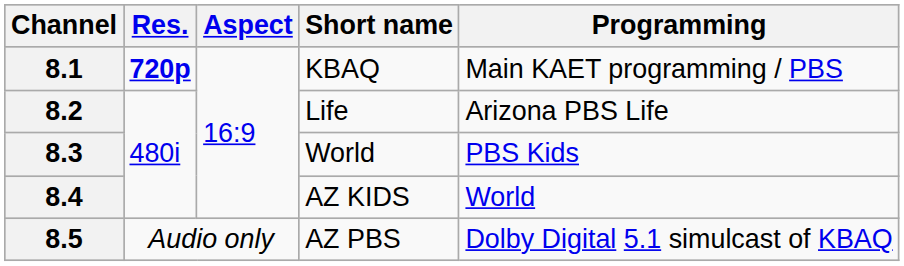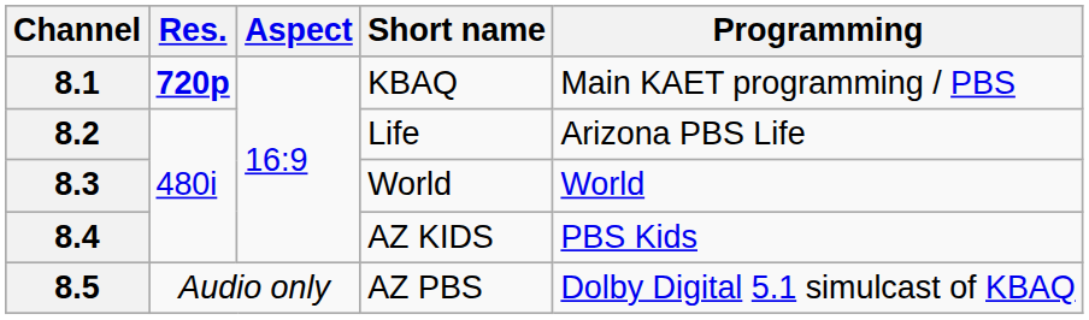8.3 | Programming: PBS Kids -> World
8.4 | Programming: World -> PBS Kids
